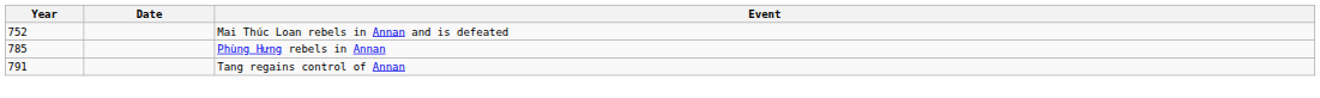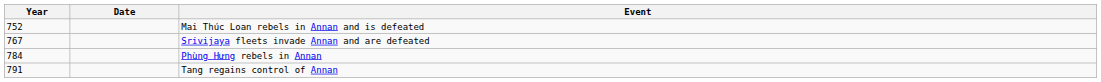+ row: 767 | Srivijaya fleets invade Annan and are defeated
Phùng Hưng rebels in Annan | Year: 785 -> 784
